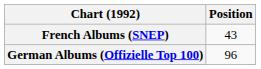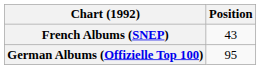German Albums (Offizielle Top 100) | Position: 96 -> 95
